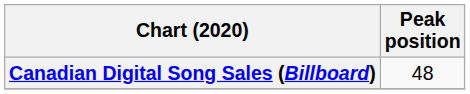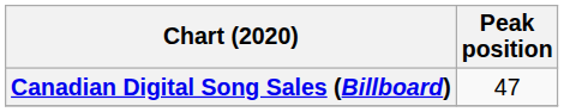Canadian Digital Song Sales (Billboard) | Peak position: 48 -> 47
